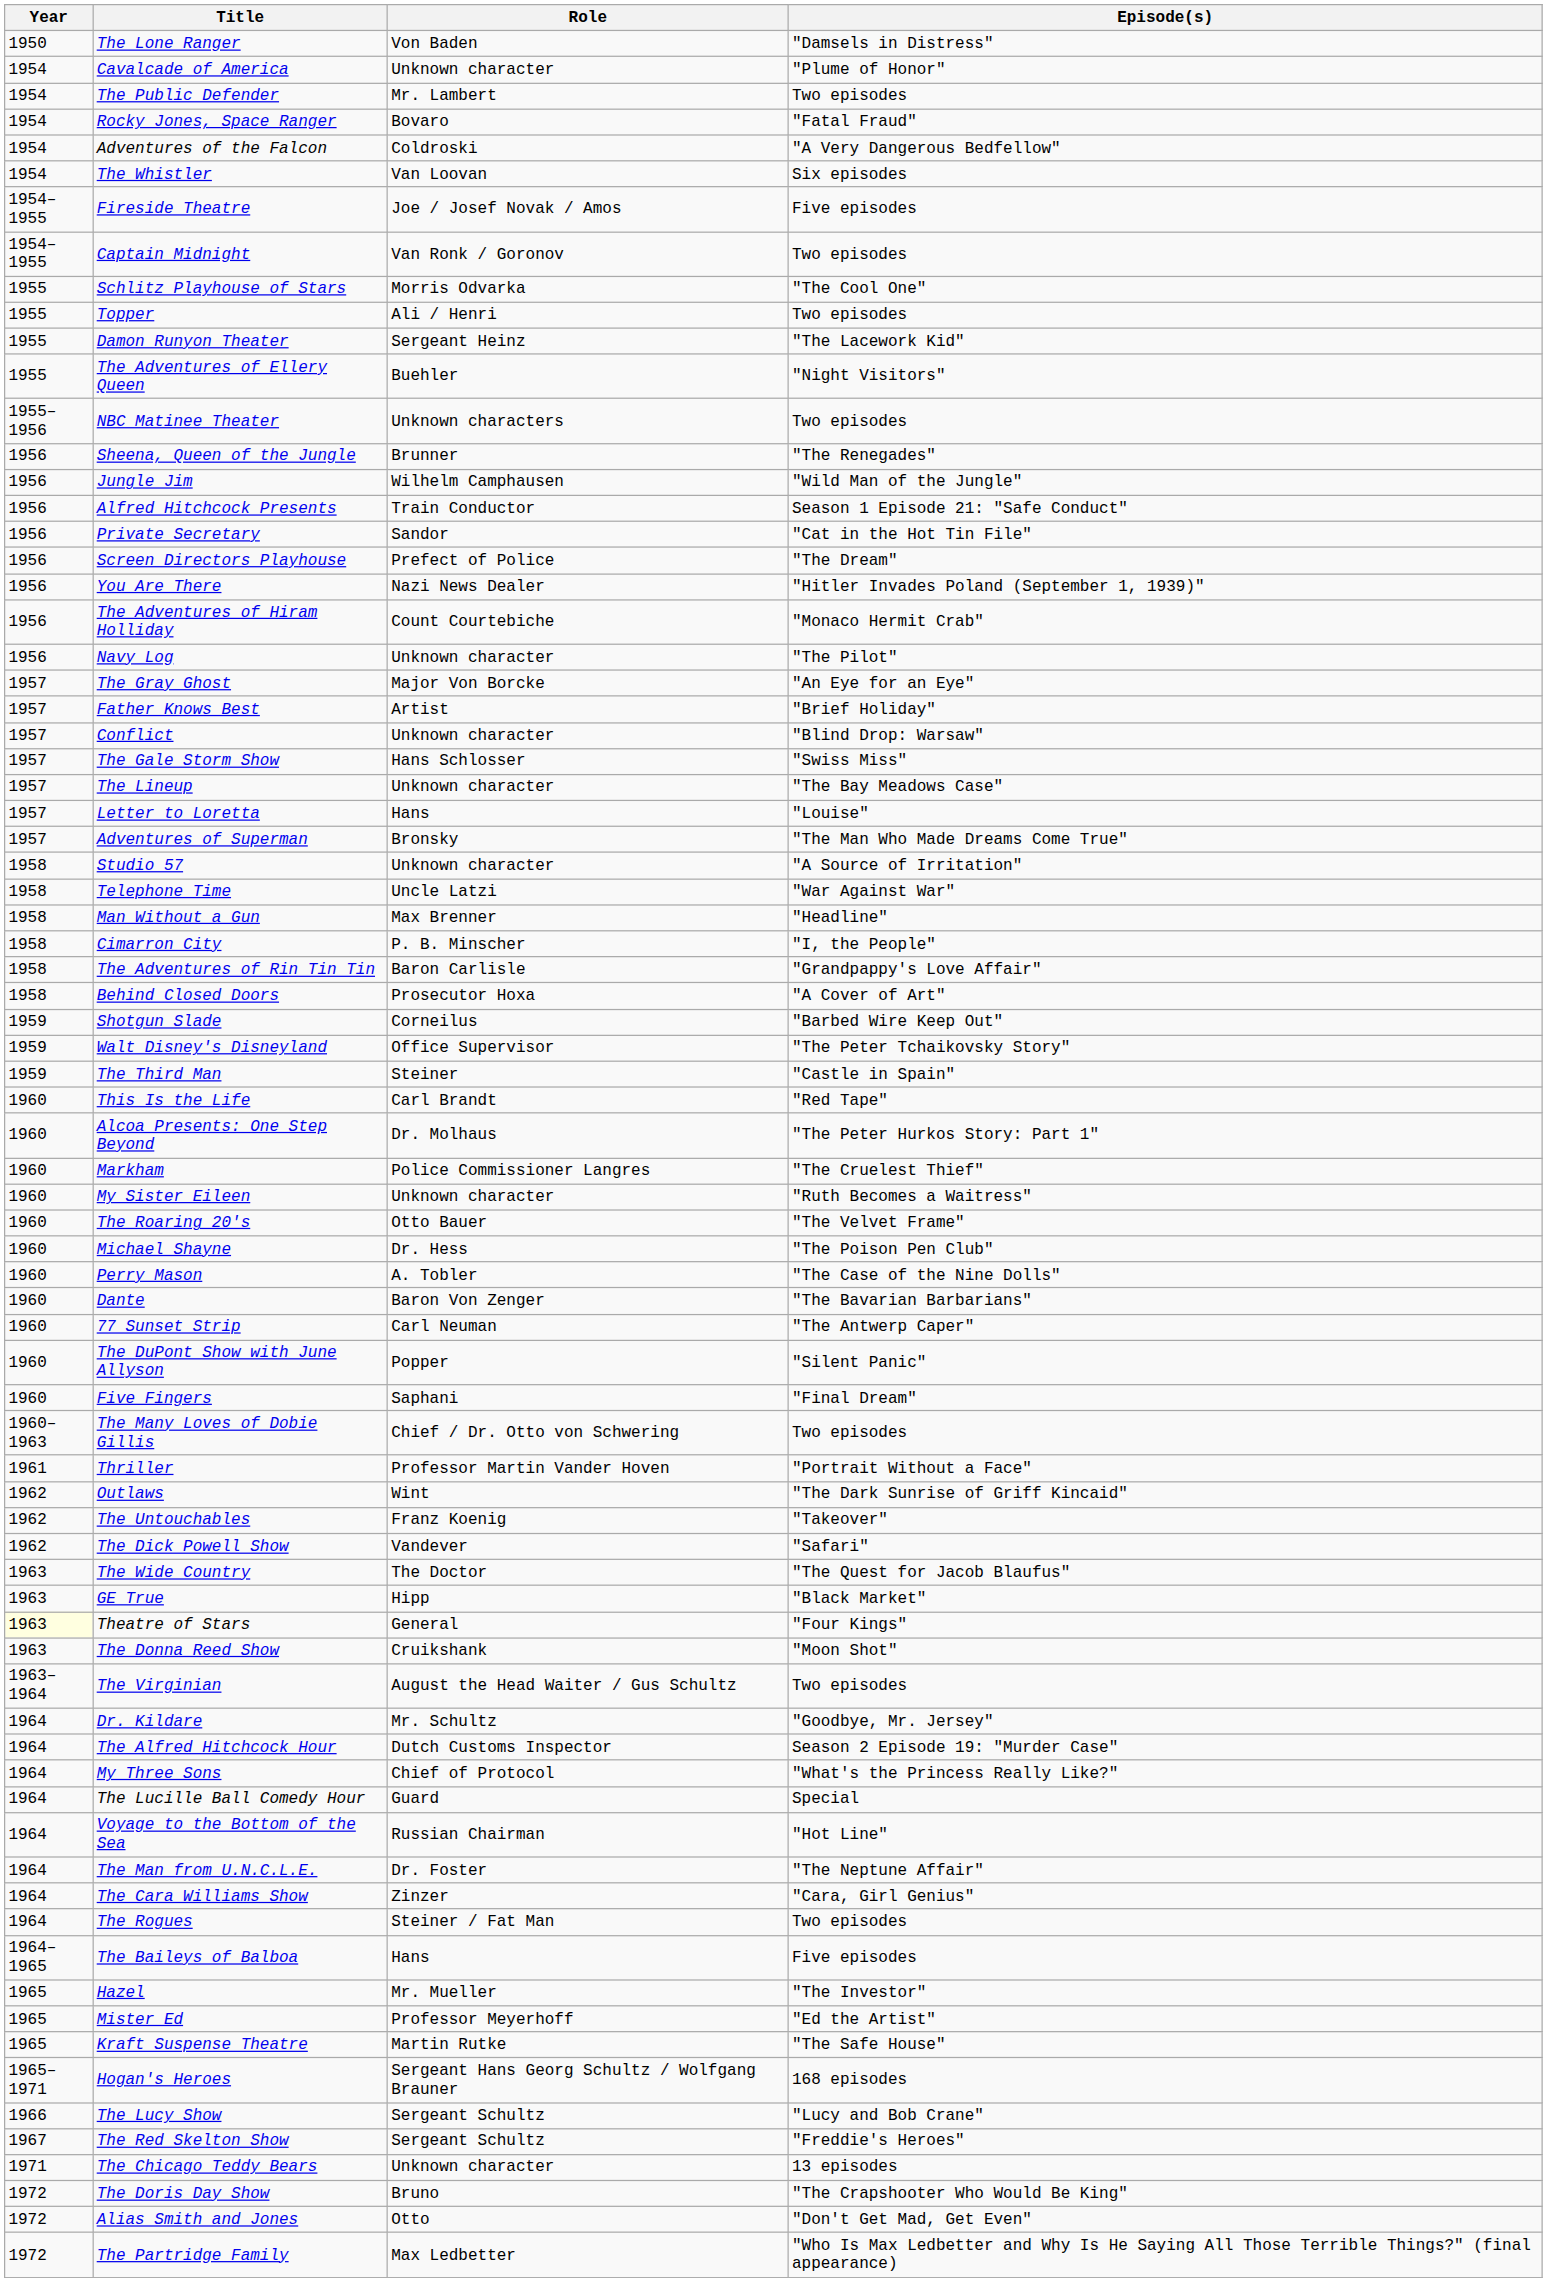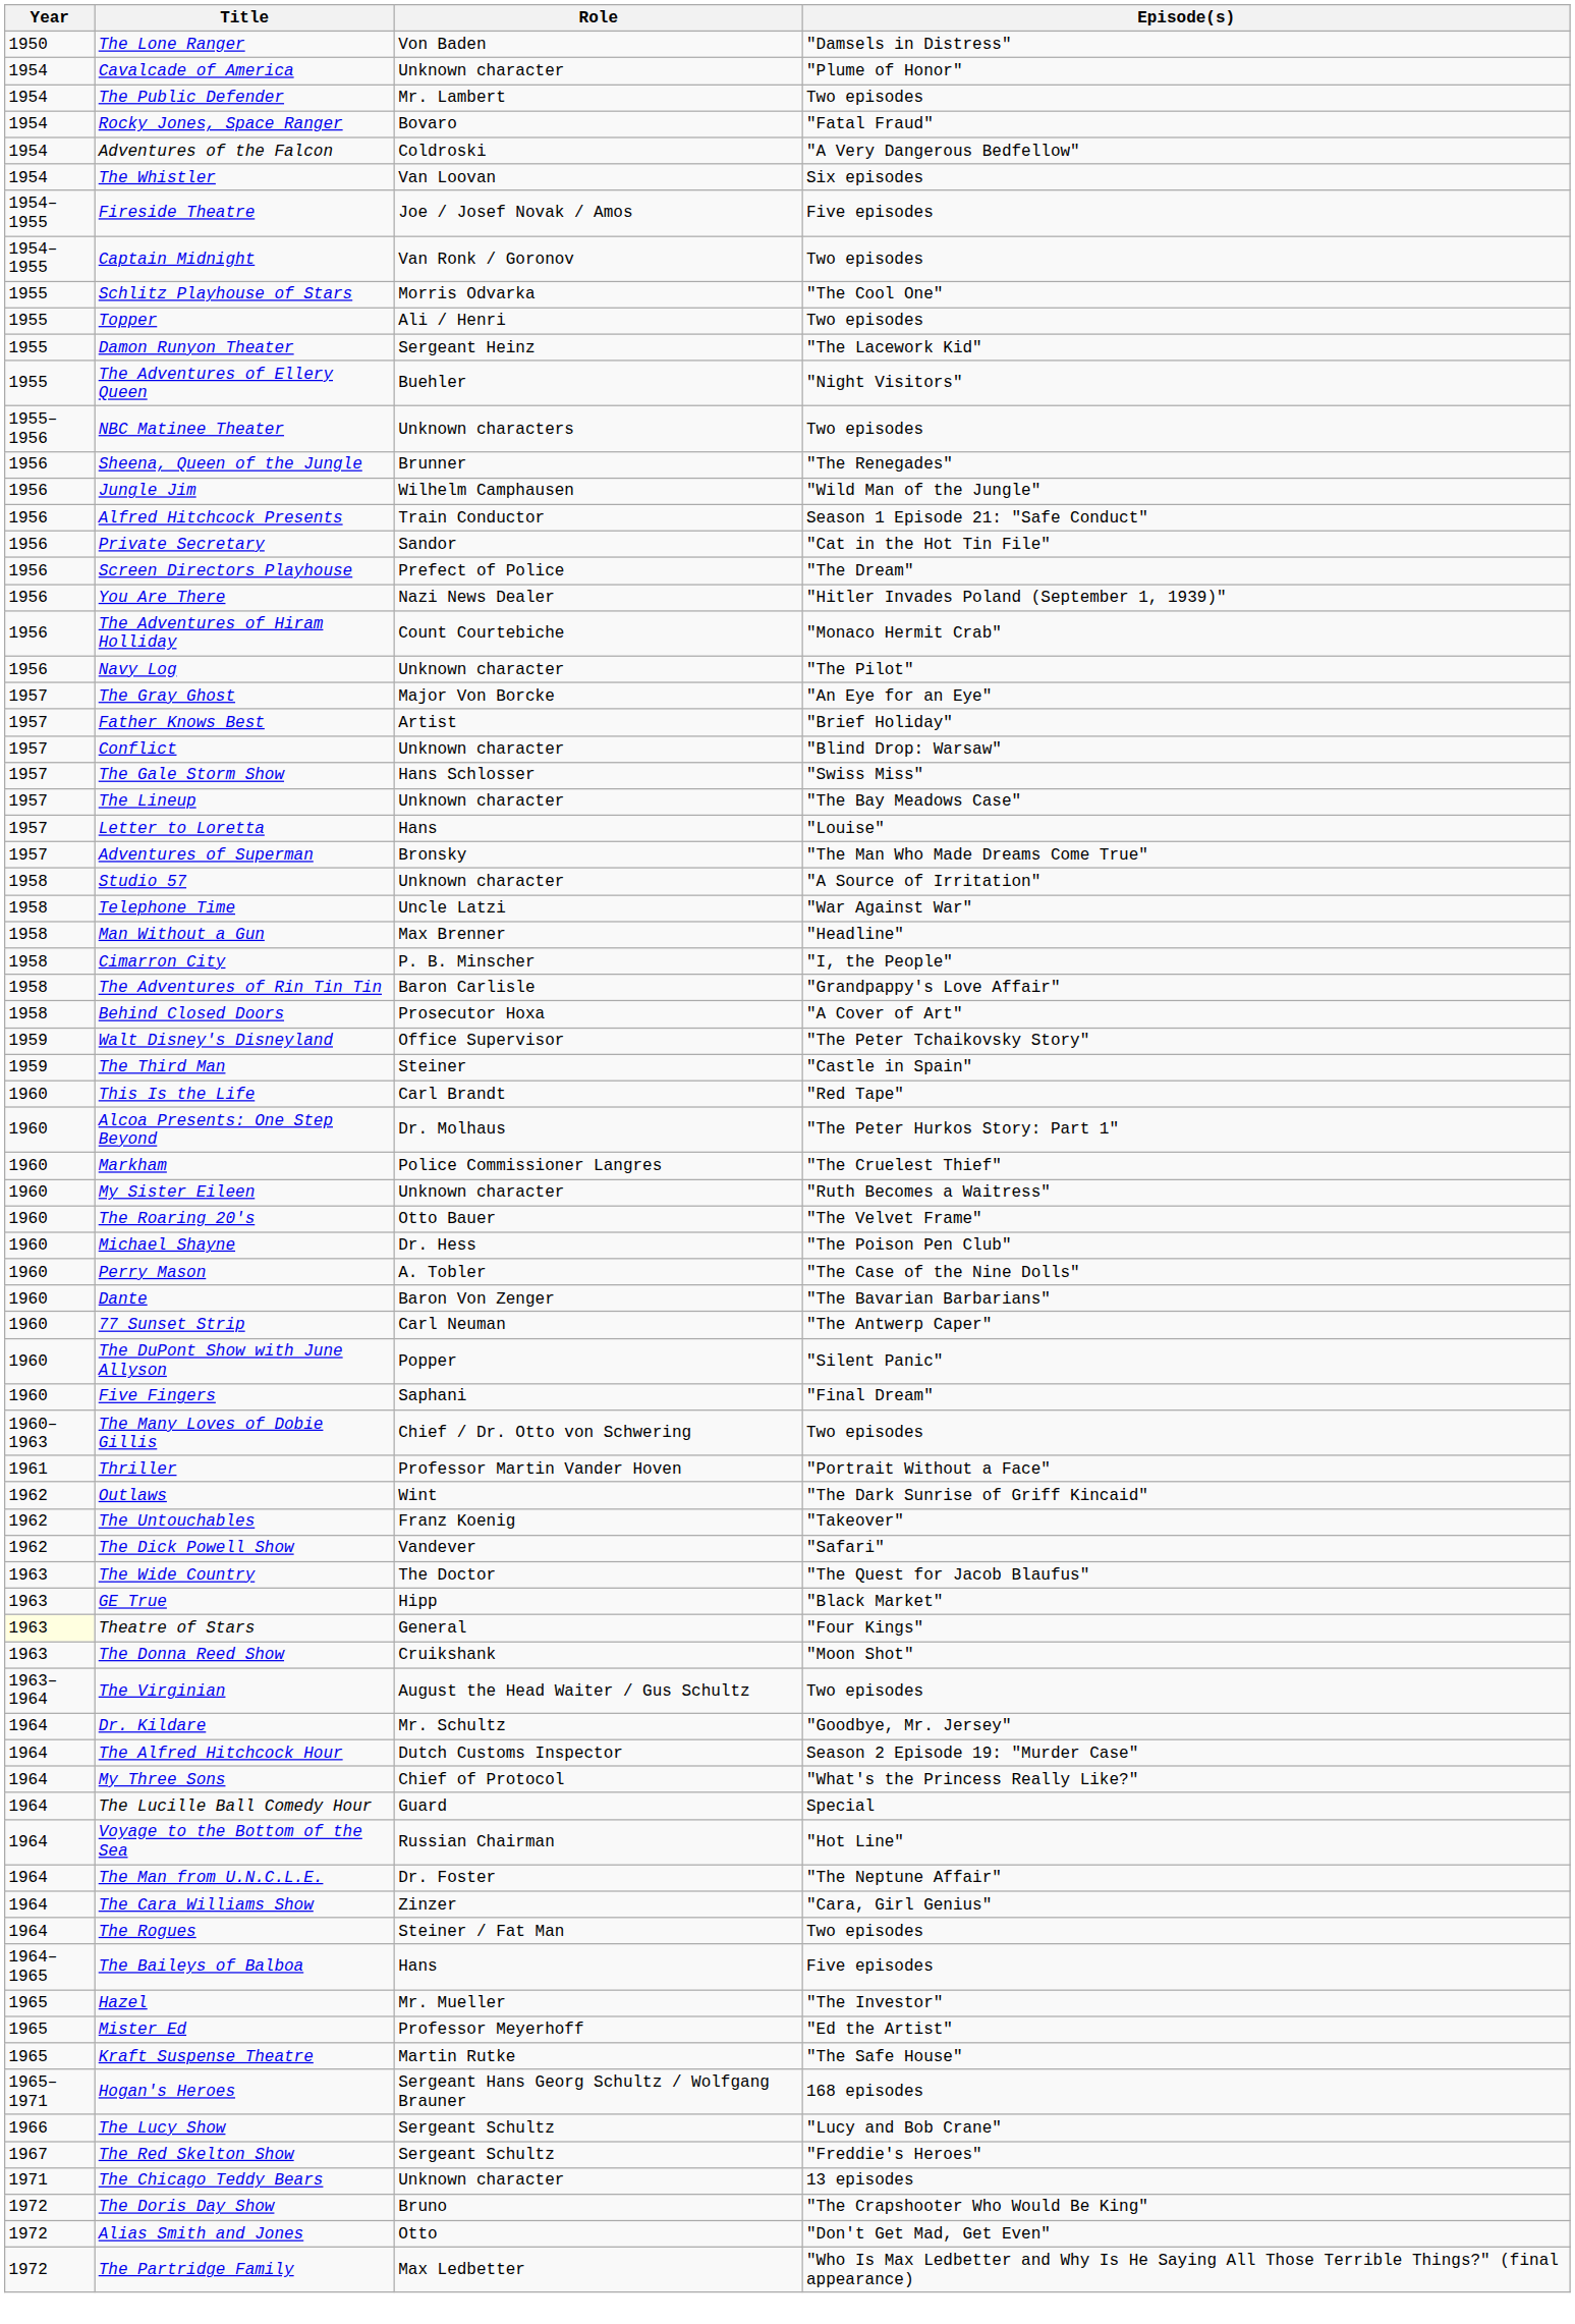- row: 1959 | Shotgun Slade | Corneilus | "Barbed Wire Keep Out"
